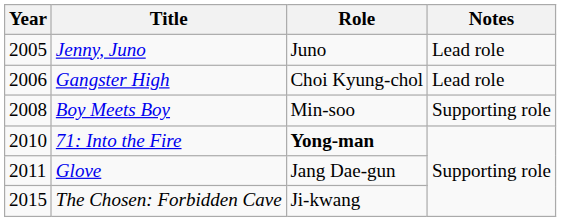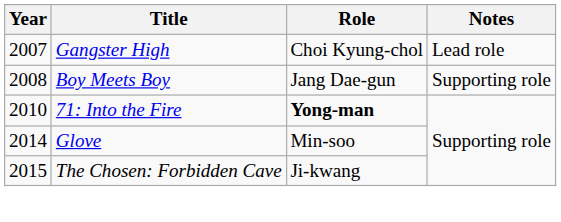- row: 2005 | Jenny, Juno | Juno | Lead role
Gangster High | Year: 2006 -> 2007
Boy Meets Boy | Role: Min-soo -> Jang Dae-gun
Glove | Year: 2011 -> 2014
Glove | Role: Jang Dae-gun -> Min-soo
